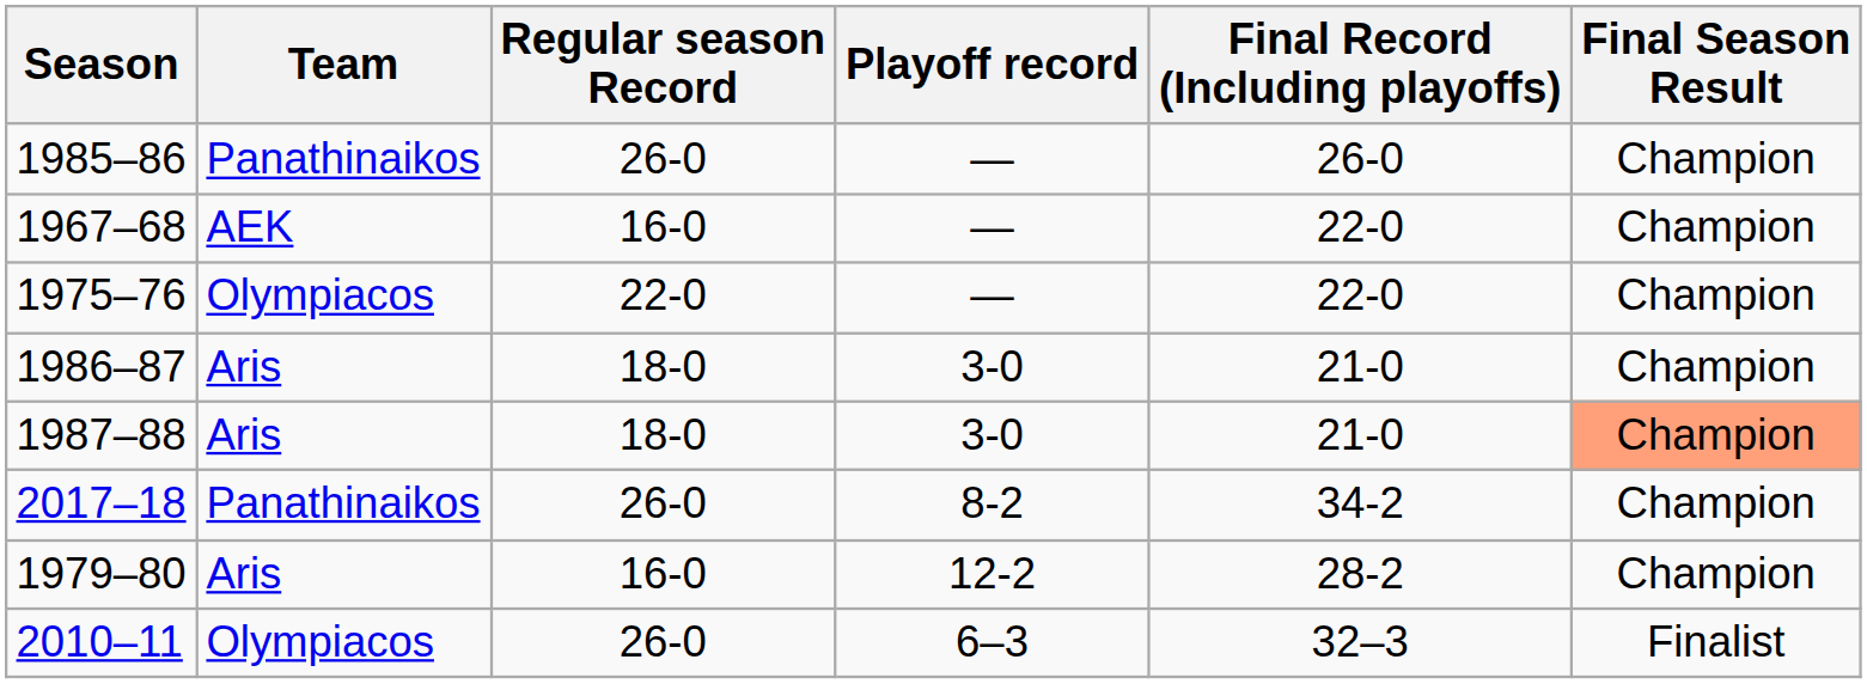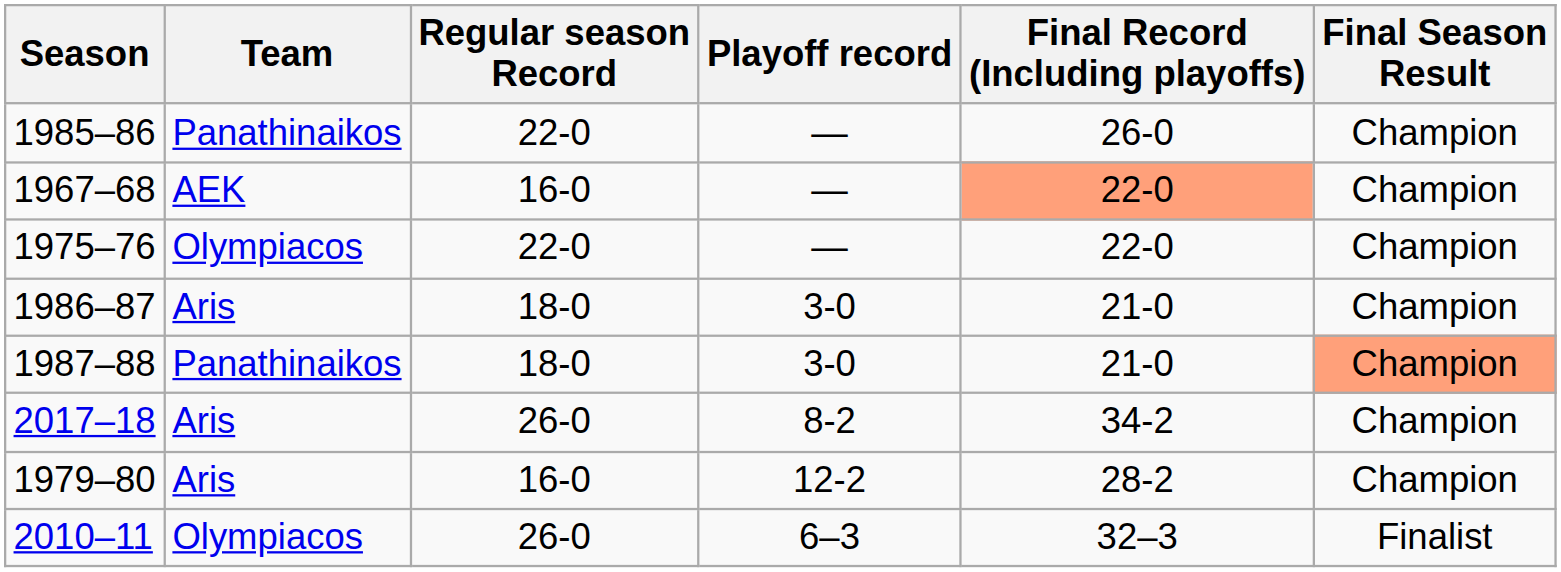1985–86 | Regular season Record: 26-0 -> 22-0
1967–68 | Final Record (Including playoffs): no background -> lightsalmon background
1987–88 | Team: Aris -> Panathinaikos
2017–18 | Team: Panathinaikos -> Aris
